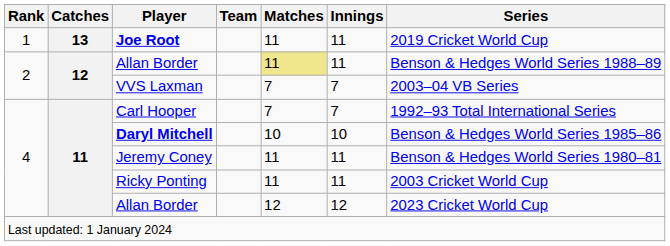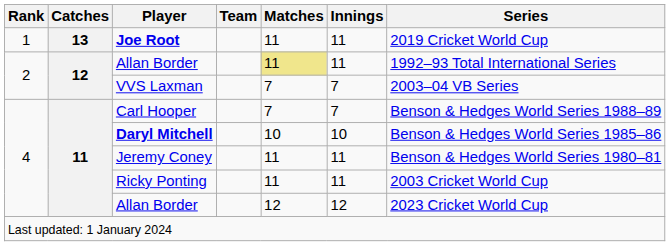2 / Allan Border | Series: Benson & Hedges World Series 1988–89 -> 1992–93 Total International Series
Carl Hooper | Series: 1992–93 Total International Series -> Benson & Hedges World Series 1988–89
